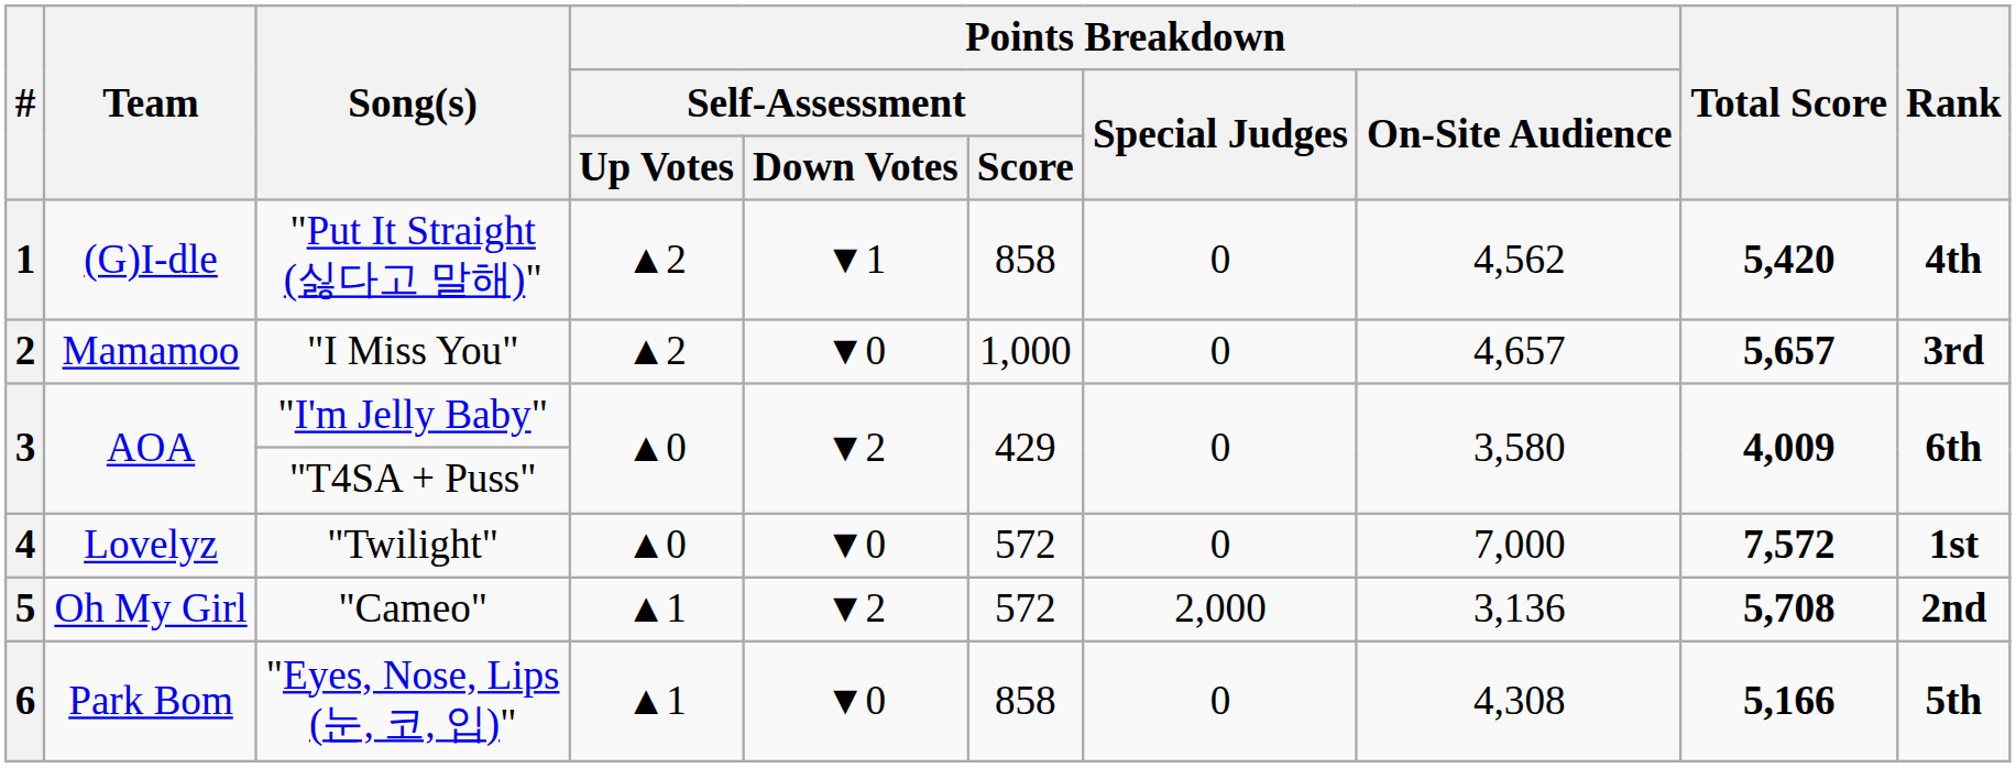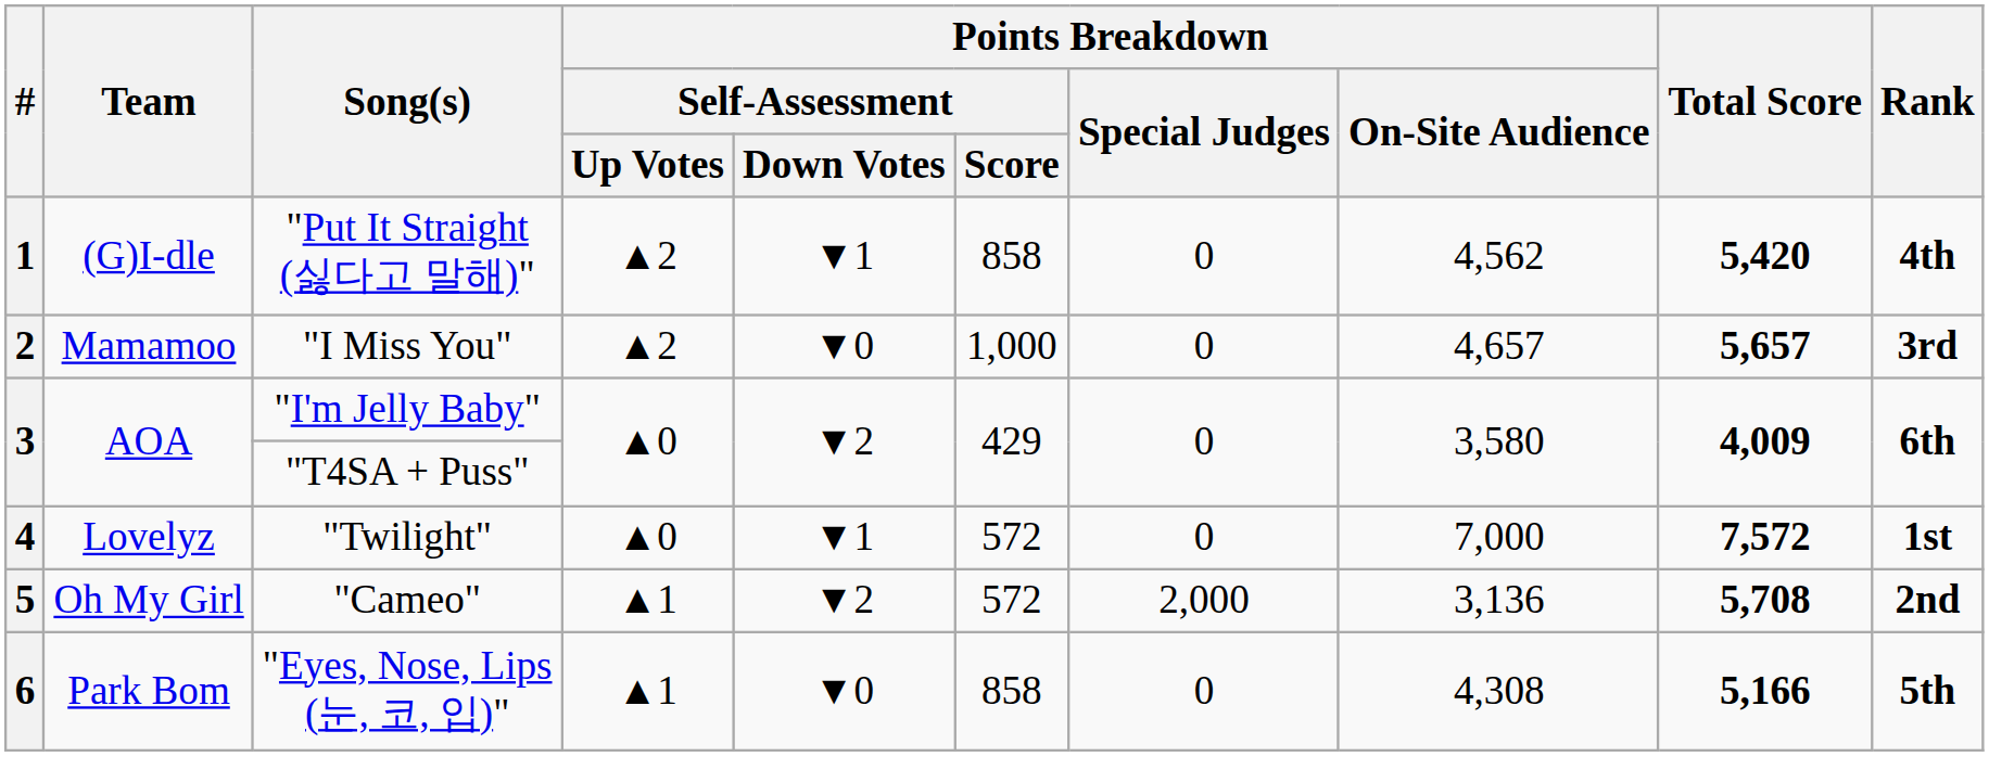"Twilight" | Points Breakdown / Self-Assessment / Down Votes: ▼0 -> ▼1
